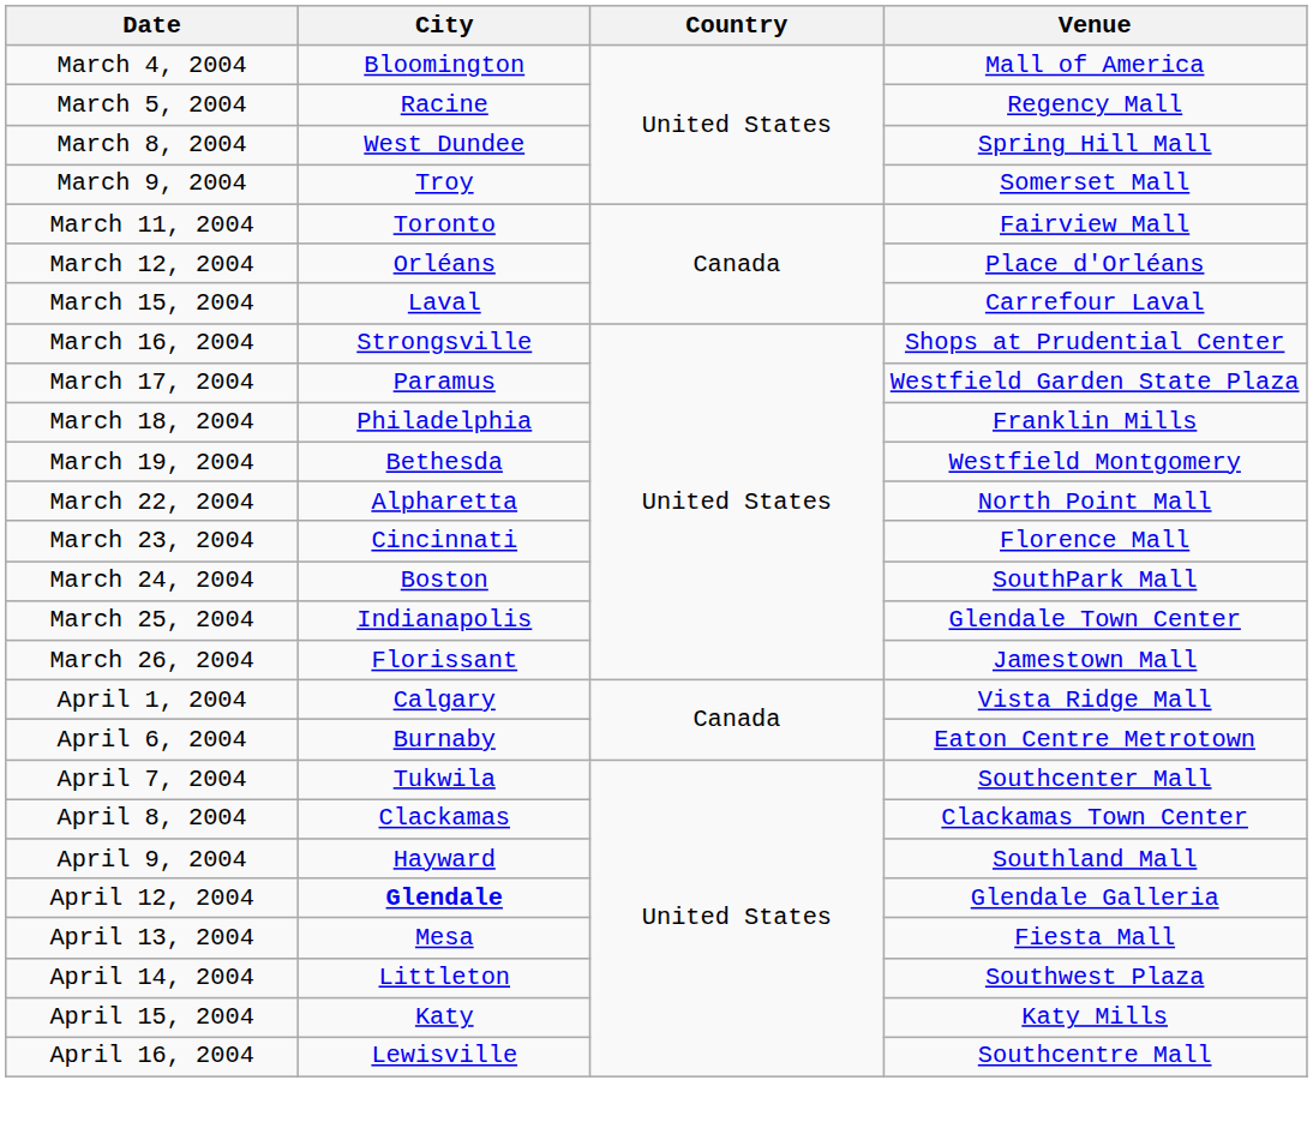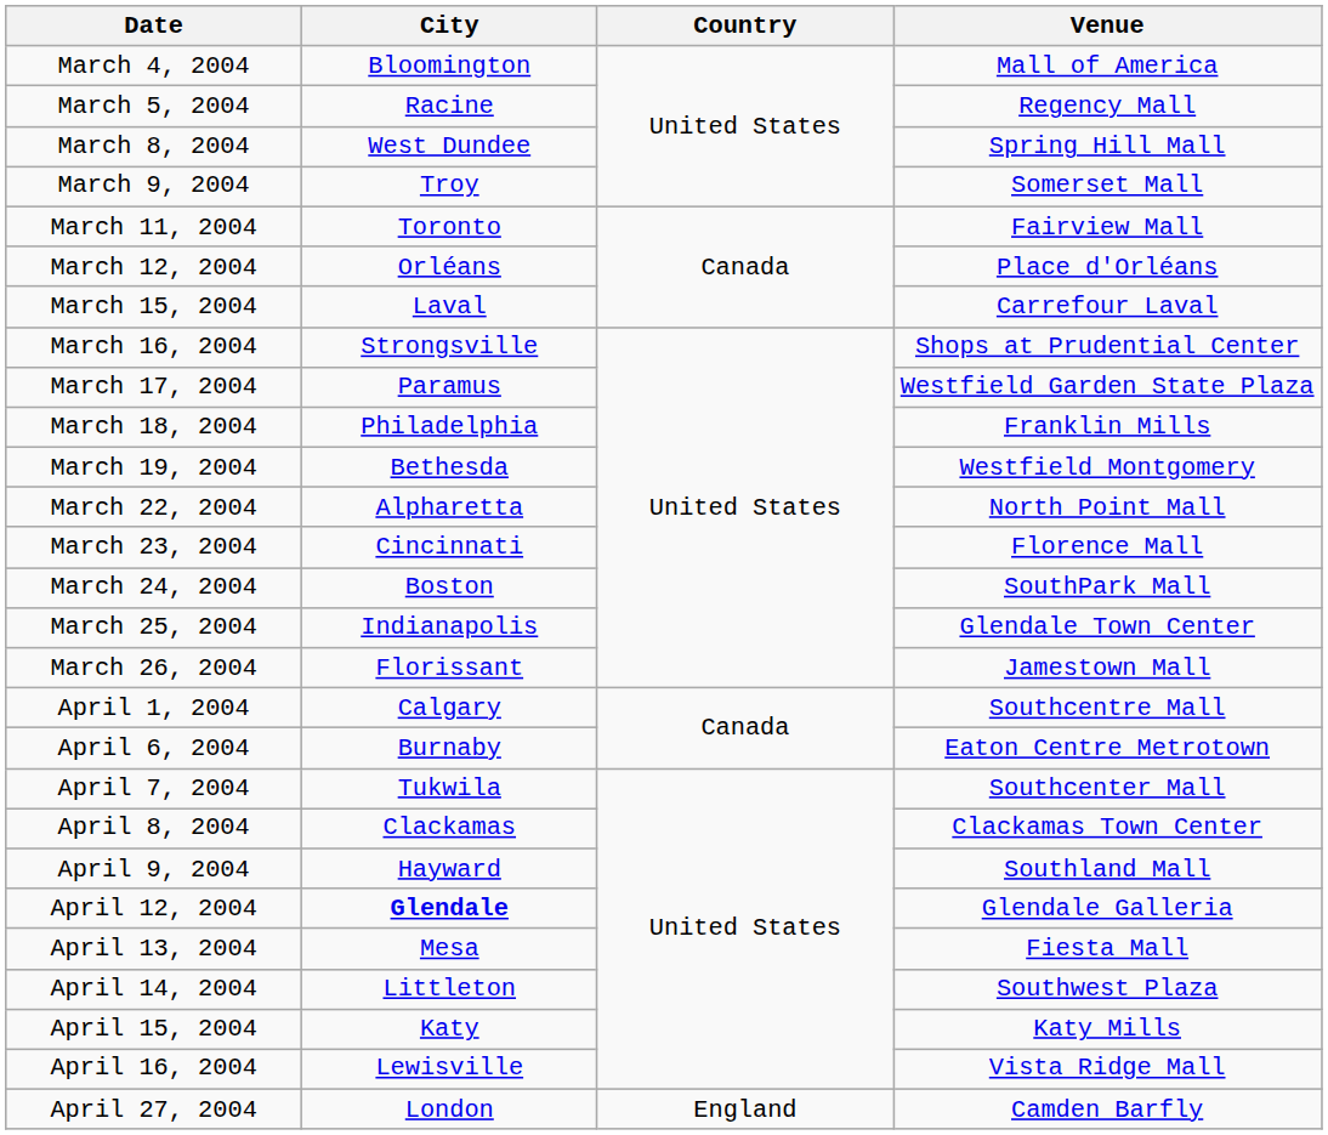April 1, 2004 | Venue: Vista Ridge Mall -> Southcentre Mall
April 16, 2004 | Venue: Southcentre Mall -> Vista Ridge Mall
+ row: April 27, 2004 | London | England | Camden Barfly
